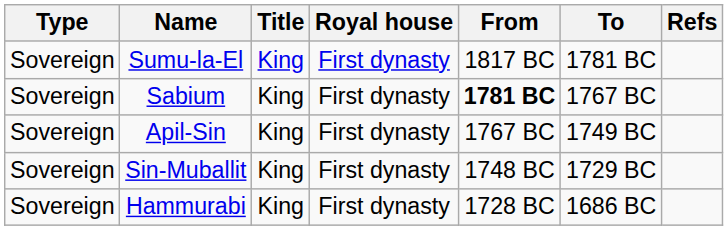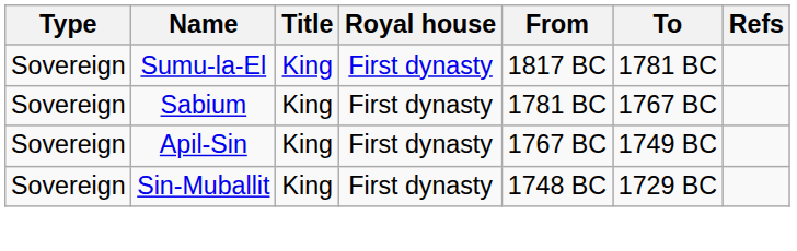Sabium | From: bold -> normal
- row: Sovereign | Hammurabi | King | First dynasty | 1728 BC | 1686 BC
